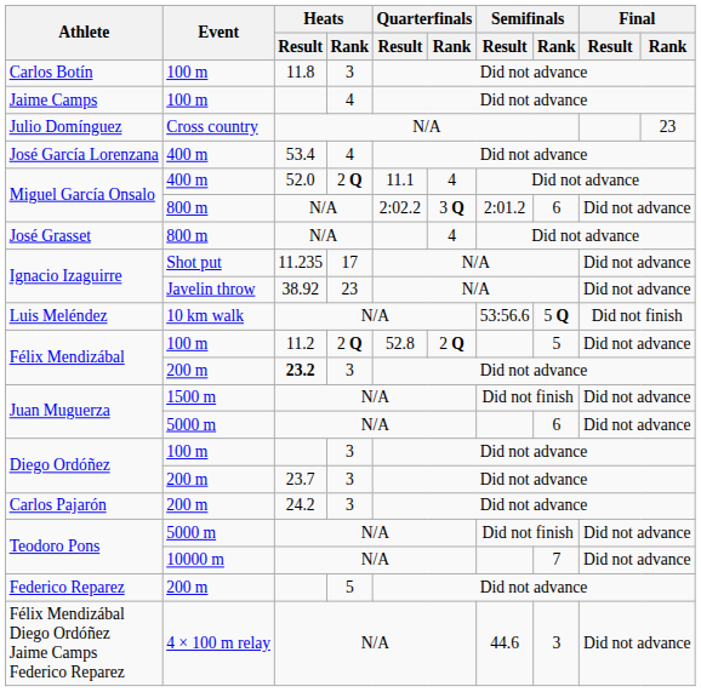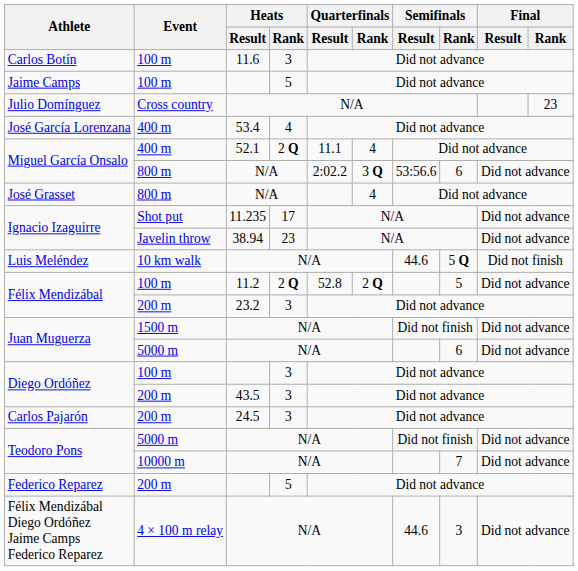Carlos Botín | Heats / Result: 11.8 -> 11.6
Jaime Camps | Heats / Rank: 4 -> 5
Miguel García Onsalo / 400 m | Heats / Result: 52.0 -> 52.1
Miguel García Onsalo / 800 m | Semifinals / Result: 2:01.2 -> 53:56.6
Ignacio Izaguirre / Javelin throw | Heats / Result: 38.92 -> 38.94
Luis Meléndez | Semifinals / Result: 53:56.6 -> 44.6
Félix Mendizábal / 200 m | Heats / Result: bold -> normal
Diego Ordóñez / 200 m | Heats / Result: 23.7 -> 43.5
Carlos Pajarón | Heats / Result: 24.2 -> 24.5
